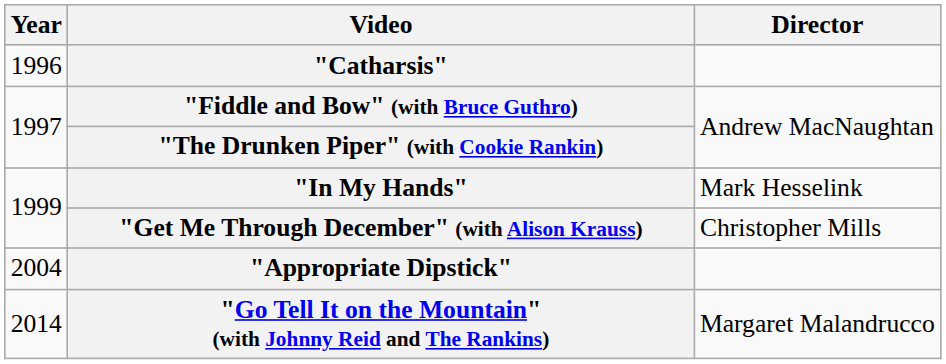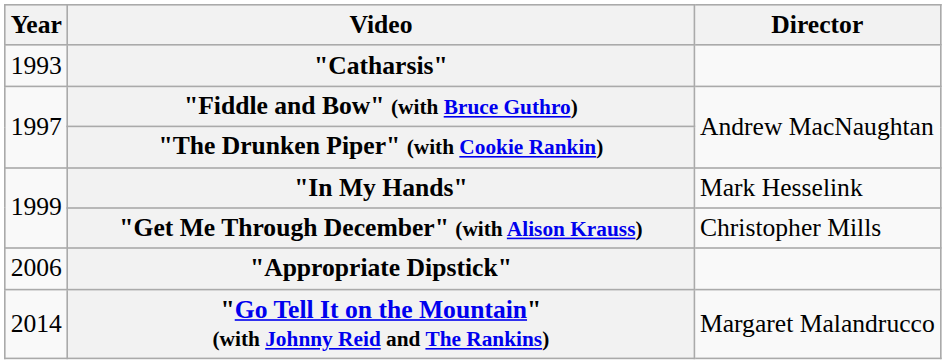"Catharsis" | Year: 1996 -> 1993
"Appropriate Dipstick" | Year: 2004 -> 2006
